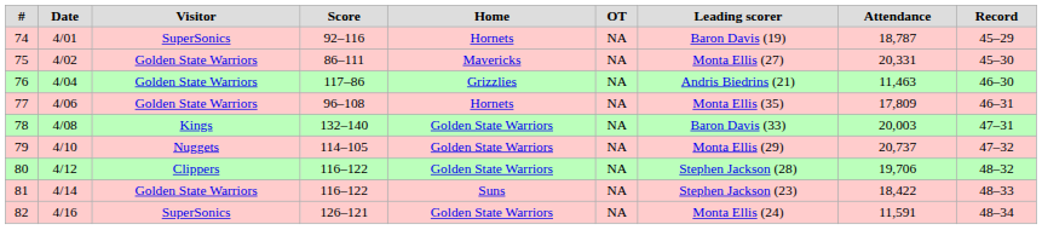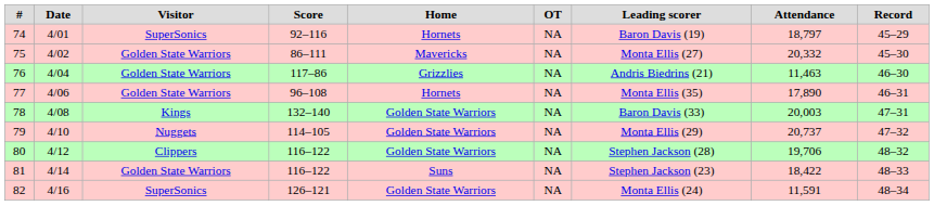74 | Attendance: 18,787 -> 18,797
75 | Attendance: 20,331 -> 20,332
77 | Attendance: 17,809 -> 17,890
